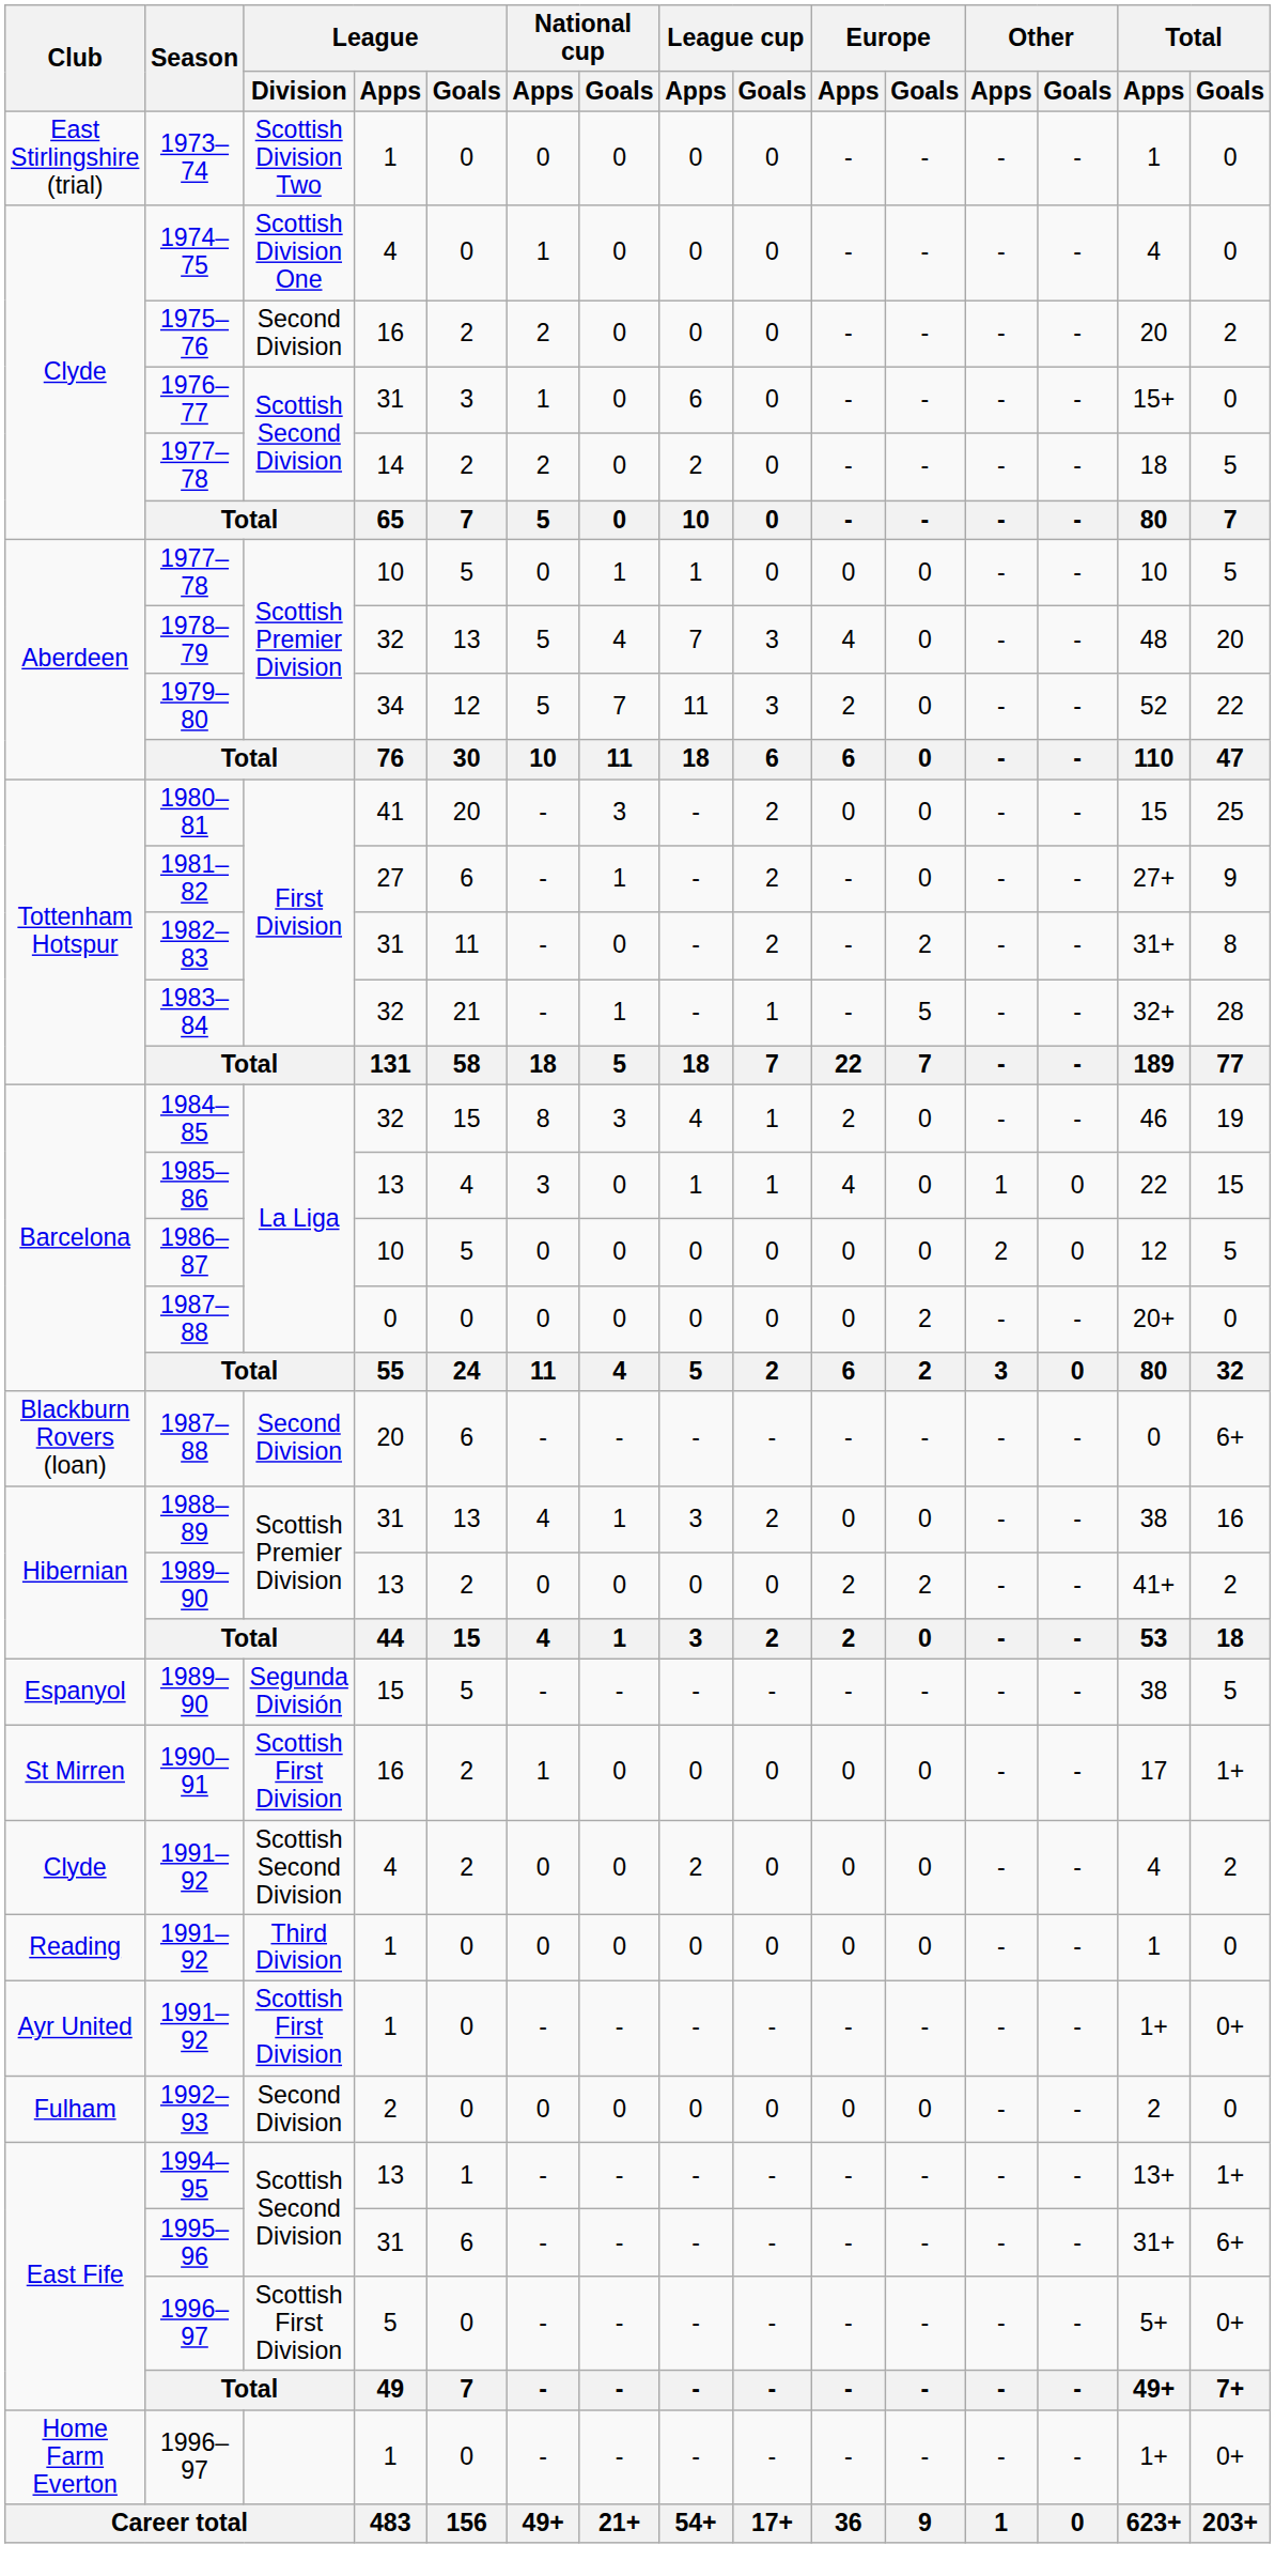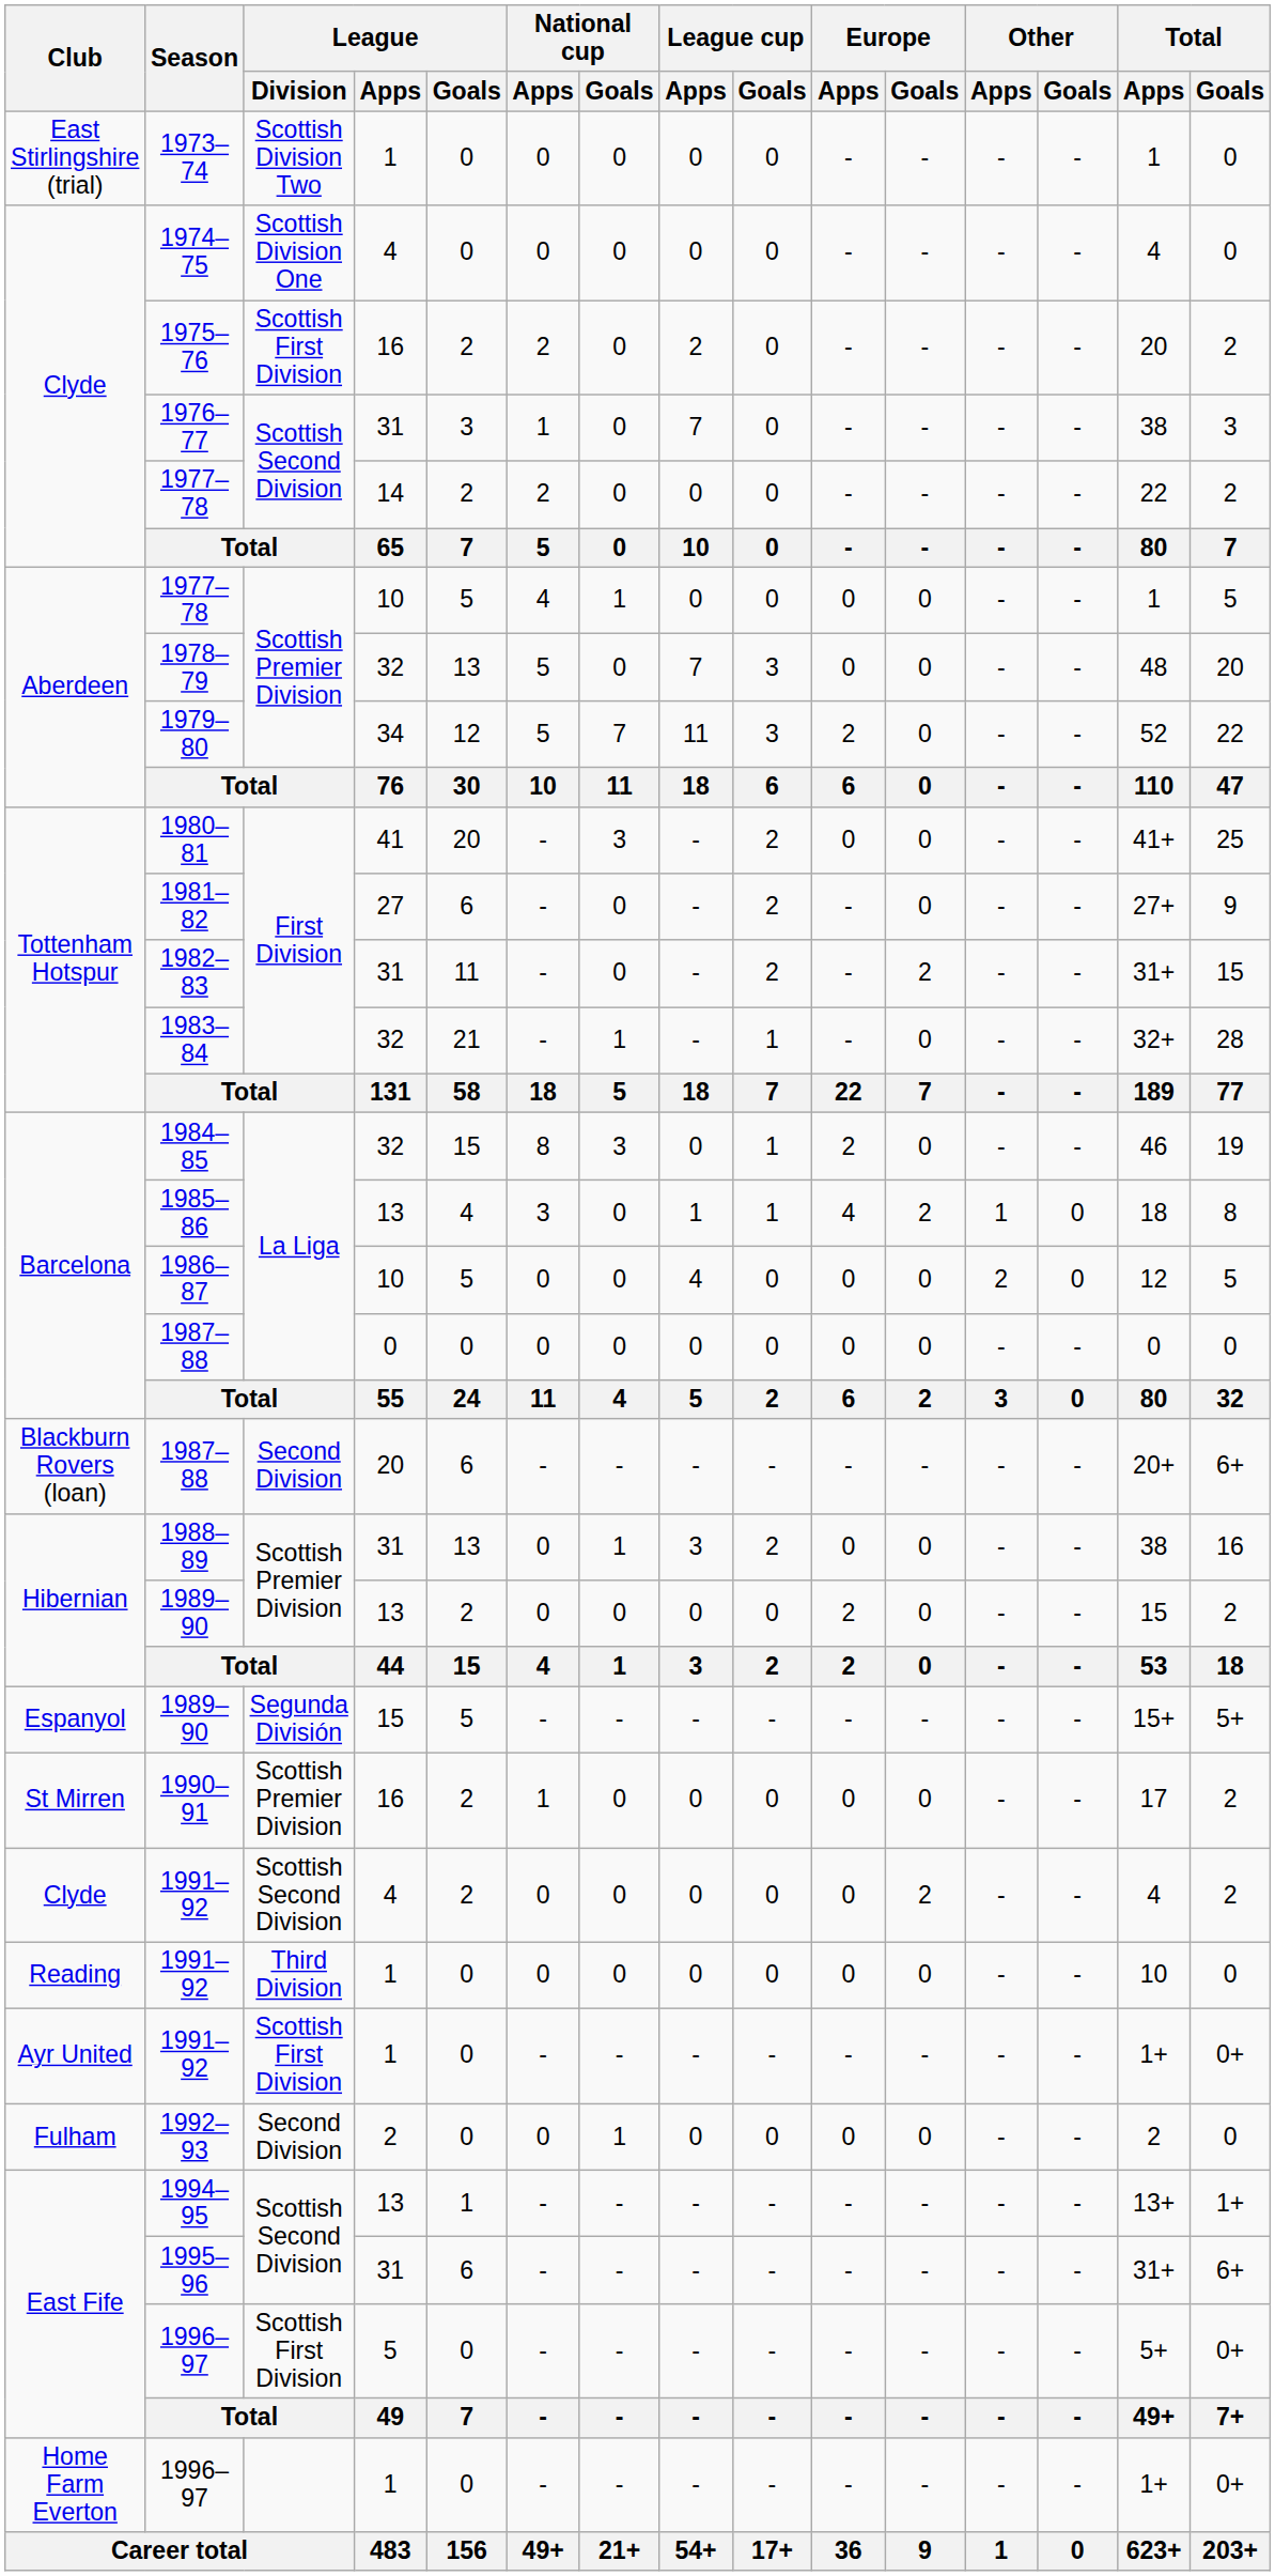1974–75 | National cup / Apps: 1 -> 0
1975–76 | League / Division: Second Division -> Scottish First Division
1975–76 | League cup / Apps: 0 -> 2
1976–77 | League cup / Apps: 6 -> 7
1976–77 | Total / Apps: 15+ -> 38
1976–77 | Total / Goals: 0 -> 3
Clyde / 1977–78 | League cup / Apps: 2 -> 0
Clyde / 1977–78 | Total / Apps: 18 -> 22
Clyde / 1977–78 | Total / Goals: 5 -> 2
Aberdeen / 1977–78 | National cup / Apps: 0 -> 4
Aberdeen / 1977–78 | League cup / Apps: 1 -> 0
Aberdeen / 1977–78 | Total / Apps: 10 -> 1
1978–79 | National cup / Goals: 4 -> 0
1978–79 | Europe / Apps: 4 -> 0
1980–81 | Total / Apps: 15 -> 41+
1981–82 | National cup / Goals: 1 -> 0
1982–83 | Total / Goals: 8 -> 15
1983–84 | Europe / Goals: 5 -> 0
1984–85 | League cup / Apps: 4 -> 0
1985–86 | Europe / Goals: 0 -> 2
1985–86 | Total / Apps: 22 -> 18
1985–86 | Total / Goals: 15 -> 8
1986–87 | League cup / Apps: 0 -> 4
Barcelona / 1987–88 | Europe / Goals: 2 -> 0
Barcelona / 1987–88 | Total / Apps: 20+ -> 0
Blackburn Rovers (loan) / 1987–88 | Total / Apps: 0 -> 20+
1988–89 | National cup / Apps: 4 -> 0
Hibernian / 1989–90 | Europe / Goals: 2 -> 0
Hibernian / 1989–90 | Total / Apps: 41+ -> 15
Espanyol / 1989–90 | Total / Apps: 38 -> 15+
Espanyol / 1989–90 | Total / Goals: 5 -> 5+
1990–91 | League / Division: Scottish First Division -> Scottish Premier Division
1990–91 | Total / Goals: 1+ -> 2
Clyde / 1991–92 | League cup / Apps: 2 -> 0
Clyde / 1991–92 | Europe / Goals: 0 -> 2
Reading / 1991–92 | Total / Apps: 1 -> 10
1992–93 | National cup / Goals: 0 -> 1
